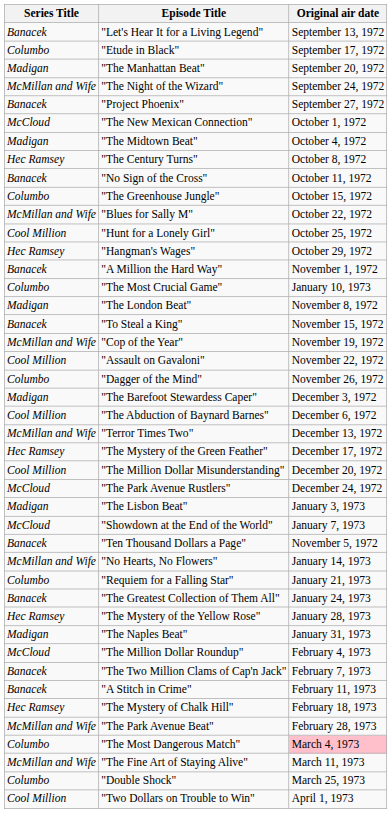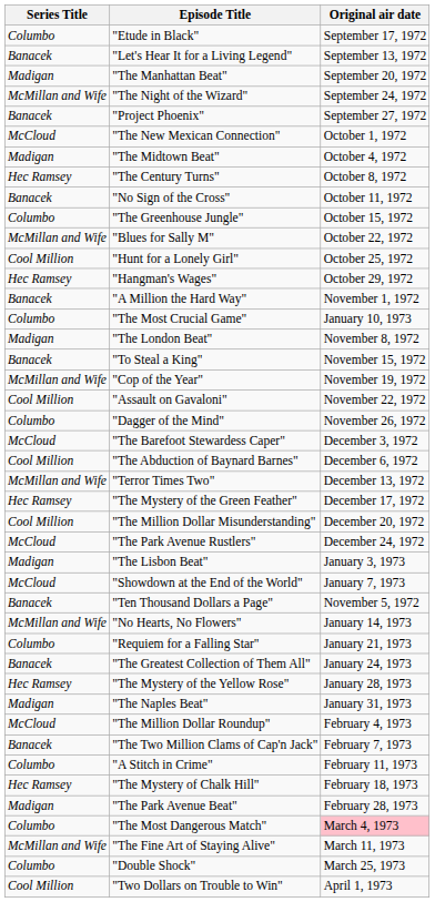rows swapped: "Let's Hear It for a Living Legend" <-> "Etude in Black"
"The Barefoot Stewardess Caper" | Series Title: Madigan -> McCloud
"A Stitch in Crime" | Series Title: Banacek -> Columbo
"The Park Avenue Beat" | Series Title: McMillan and Wife -> Madigan
